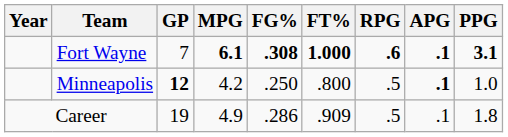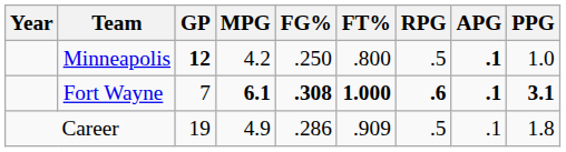rows swapped: Fort Wayne <-> Minneapolis
